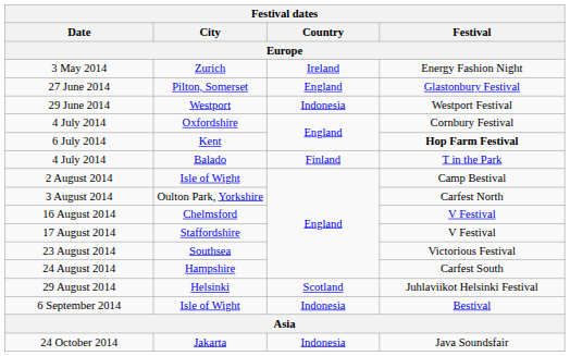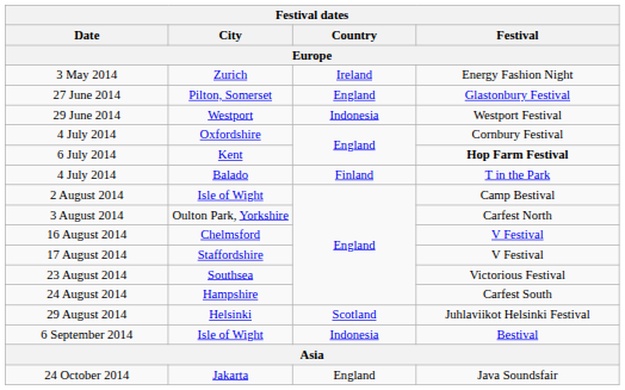24 October 2014 | Festival dates / Country: Indonesia -> England
